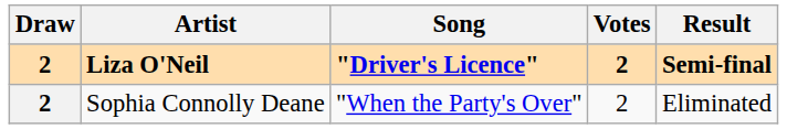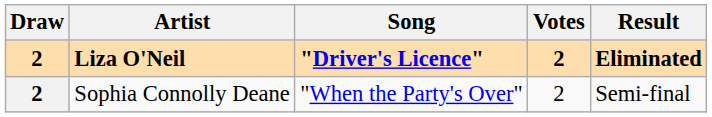Liza O'Neil | Result: Semi-final -> Eliminated
Sophia Connolly Deane | Result: Eliminated -> Semi-final
